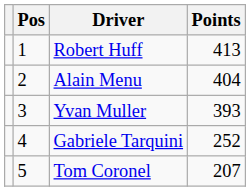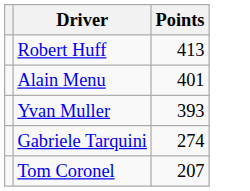- column: Pos | 1 | 2 | 3 | 4 | 5
Alain Menu | Points: 404 -> 401
Gabriele Tarquini | Points: 252 -> 274
